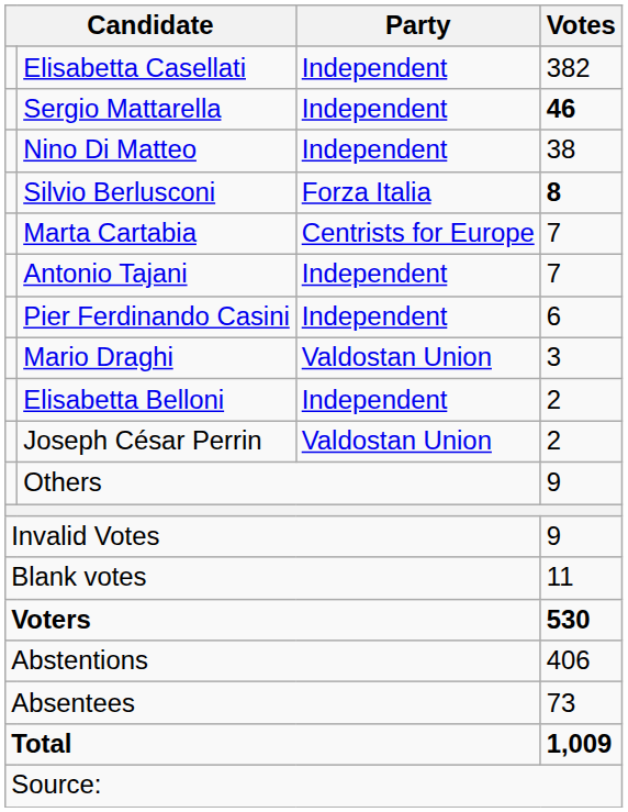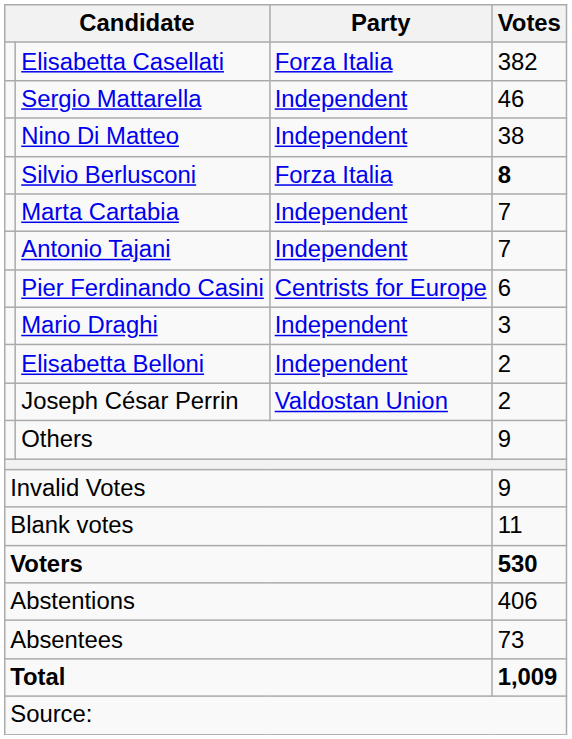Elisabetta Casellati | Party: Independent -> Forza Italia
Sergio Mattarella | Votes: bold -> normal
Marta Cartabia | Party: Centrists for Europe -> Independent
Pier Ferdinando Casini | Party: Independent -> Centrists for Europe
Mario Draghi | Party: Valdostan Union -> Independent
